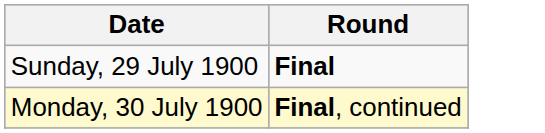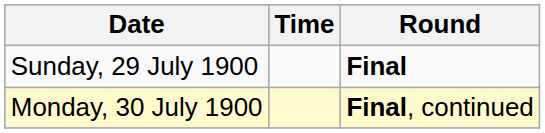+ column: Time
